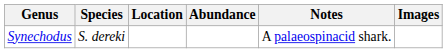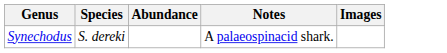- column: Location
